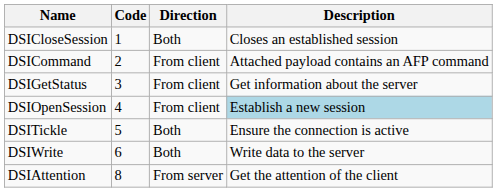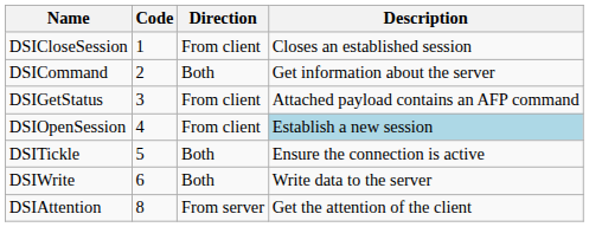DSICloseSession | Direction: Both -> From client
DSICommand | Direction: From client -> Both
DSICommand | Description: Attached payload contains an AFP command -> Get information about the server
DSIGetStatus | Description: Get information about the server -> Attached payload contains an AFP command
